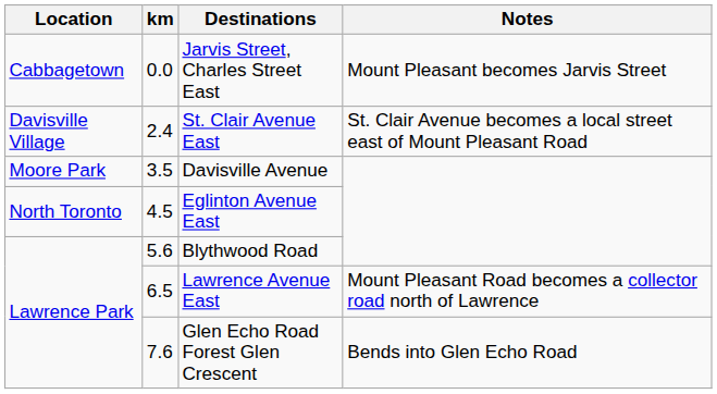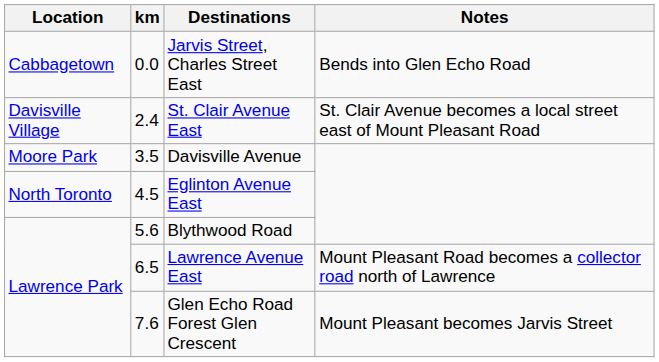Jarvis Street, Charles Street East | Notes: Mount Pleasant becomes Jarvis Street -> Bends into Glen Echo Road
Glen Echo Road Forest Glen Crescent | Notes: Bends into Glen Echo Road -> Mount Pleasant becomes Jarvis Street
